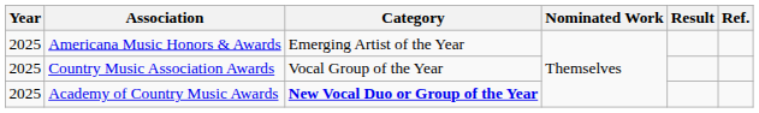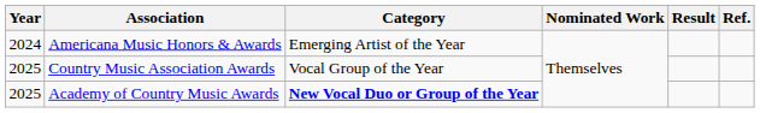Americana Music Honors & Awards | Year: 2025 -> 2024
